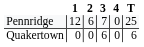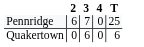- column: 1 | 12 | 0
